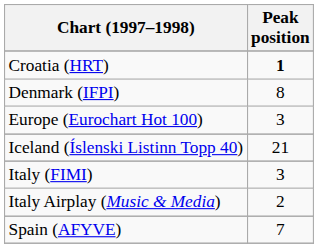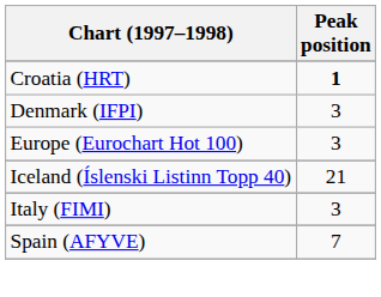Denmark (IFPI) | Peak position: 8 -> 3
- row: Italy Airplay (Music & Media) | 2
